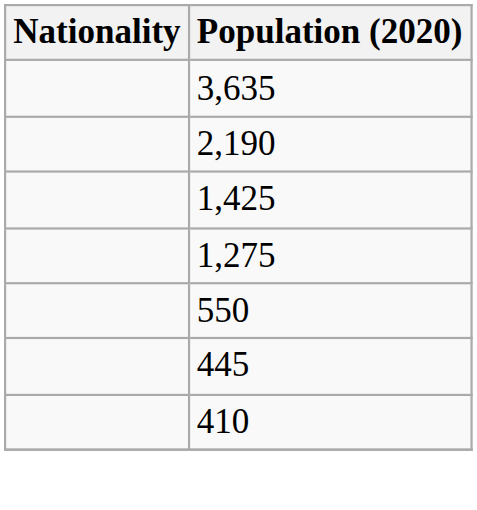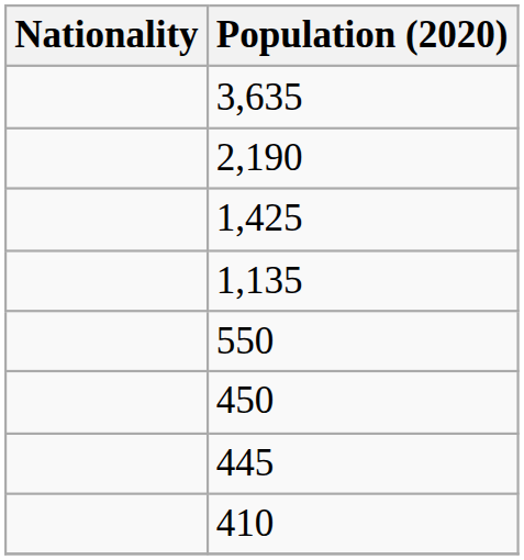- row: 1,275
+ row: 1,135
+ row: 450
